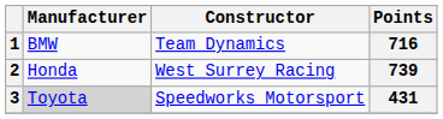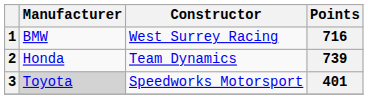1 | Constructor: Team Dynamics -> West Surrey Racing
2 | Constructor: West Surrey Racing -> Team Dynamics
3 | Points: 431 -> 401
